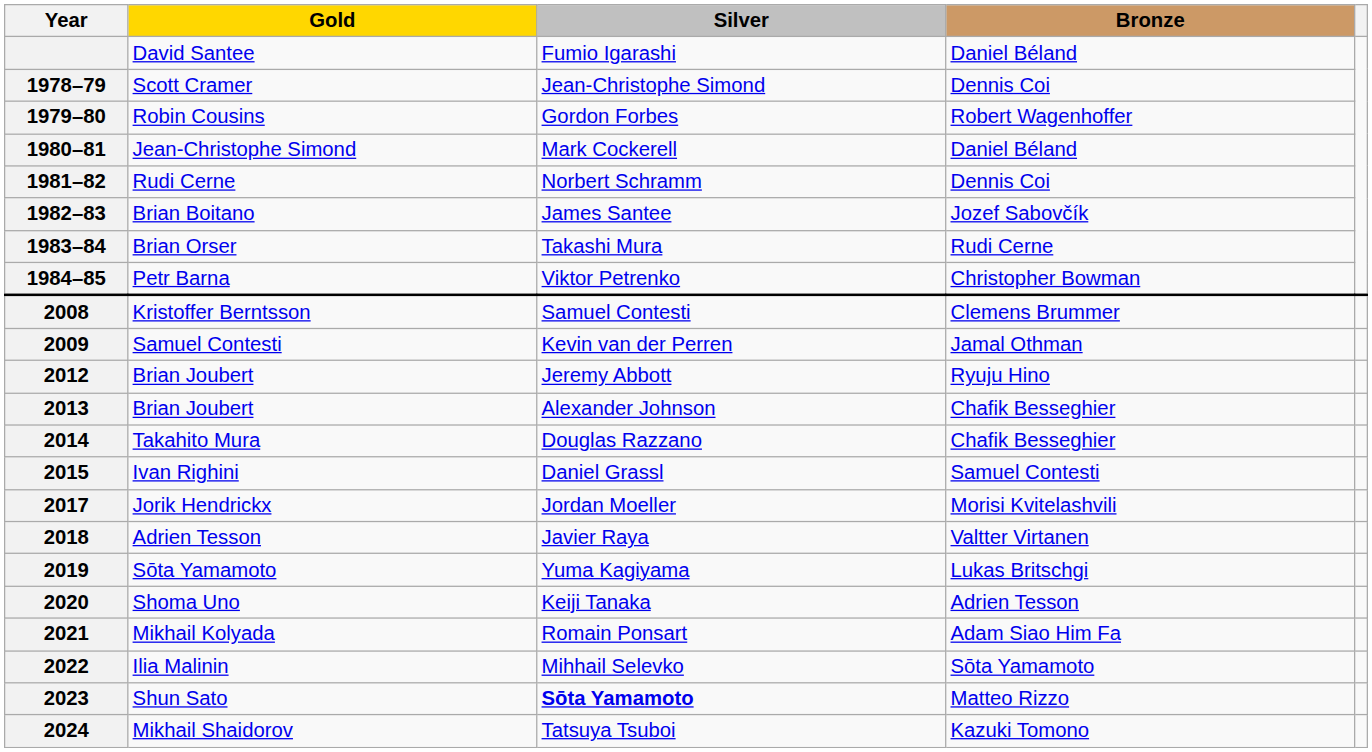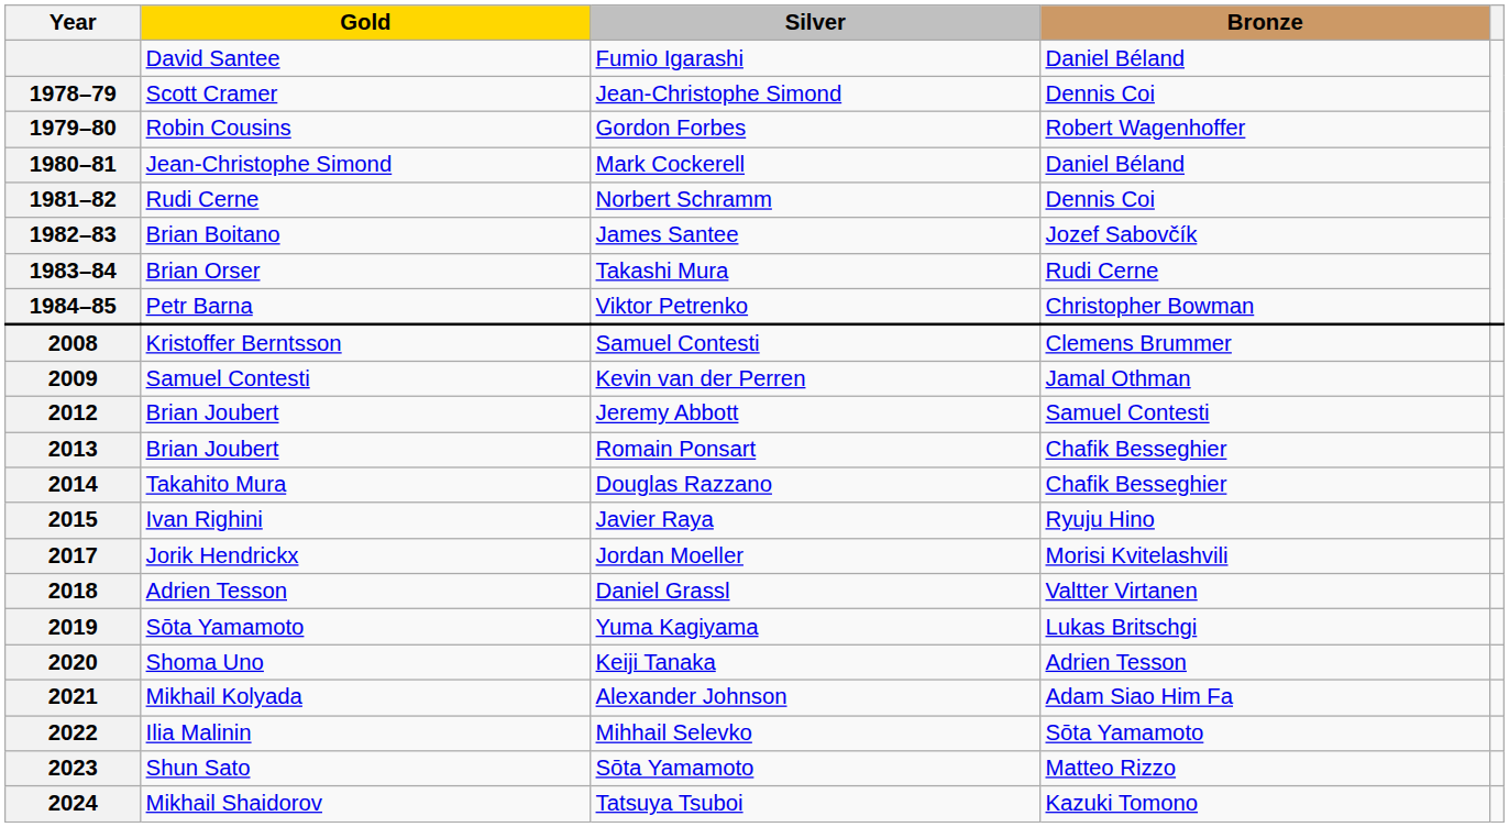2012 | Bronze: Ryuju Hino -> Samuel Contesti
2013 | Silver: Alexander Johnson -> Romain Ponsart
2015 | Silver: Daniel Grassl -> Javier Raya
2015 | Bronze: Samuel Contesti -> Ryuju Hino
2018 | Silver: Javier Raya -> Daniel Grassl
2021 | Silver: Romain Ponsart -> Alexander Johnson
2023 | Silver: bold -> normal
